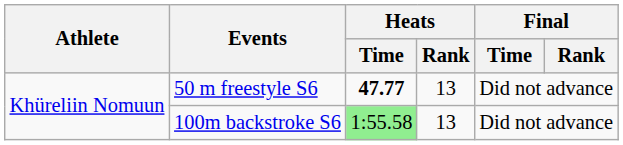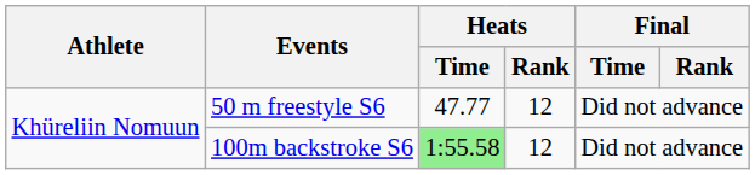50 m freestyle S6 | Heats / Time: bold -> normal
50 m freestyle S6 | Heats / Rank: 13 -> 12
100m backstroke S6 | Heats / Rank: 13 -> 12
